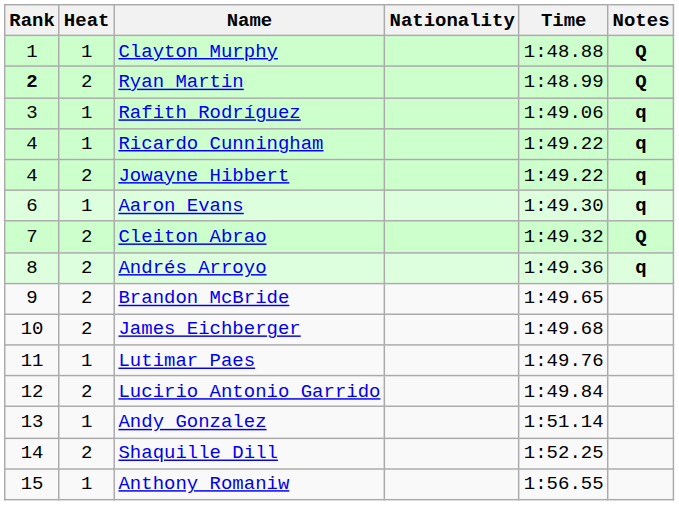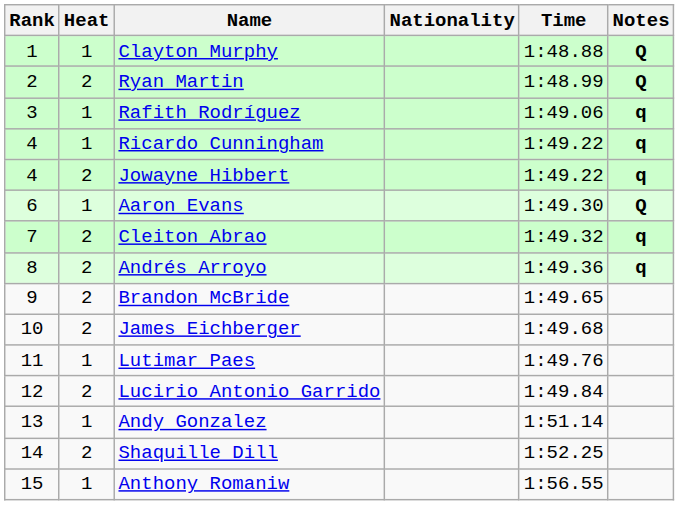Ryan Martin | Rank: bold -> normal
Aaron Evans | Notes: q -> Q
Cleiton Abrao | Notes: Q -> q
